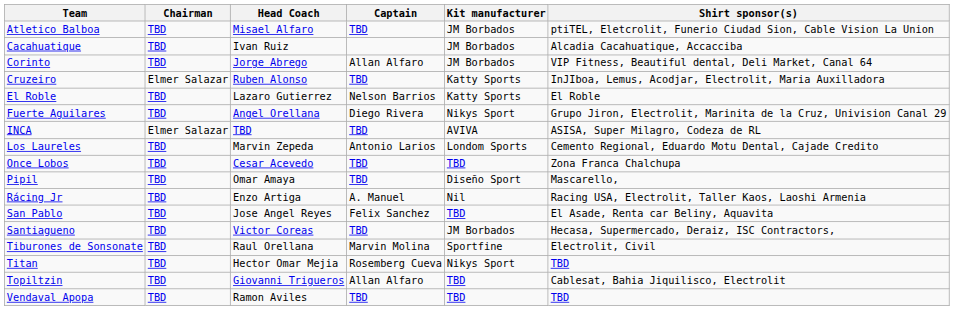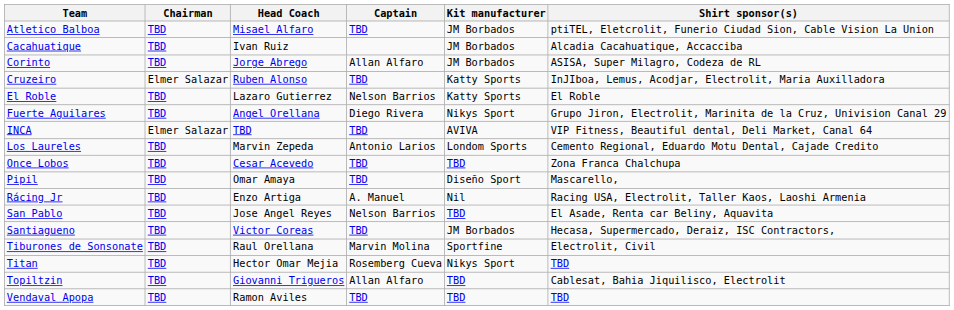Corinto | Shirt sponsor(s): VIP Fitness, Beautiful dental, Deli Market, Canal 64 -> ASISA, Super Milagro, Codeza de RL
INCA | Shirt sponsor(s): ASISA, Super Milagro, Codeza de RL -> VIP Fitness, Beautiful dental, Deli Market, Canal 64
San Pablo | Captain: Felix Sanchez -> Nelson Barrios
